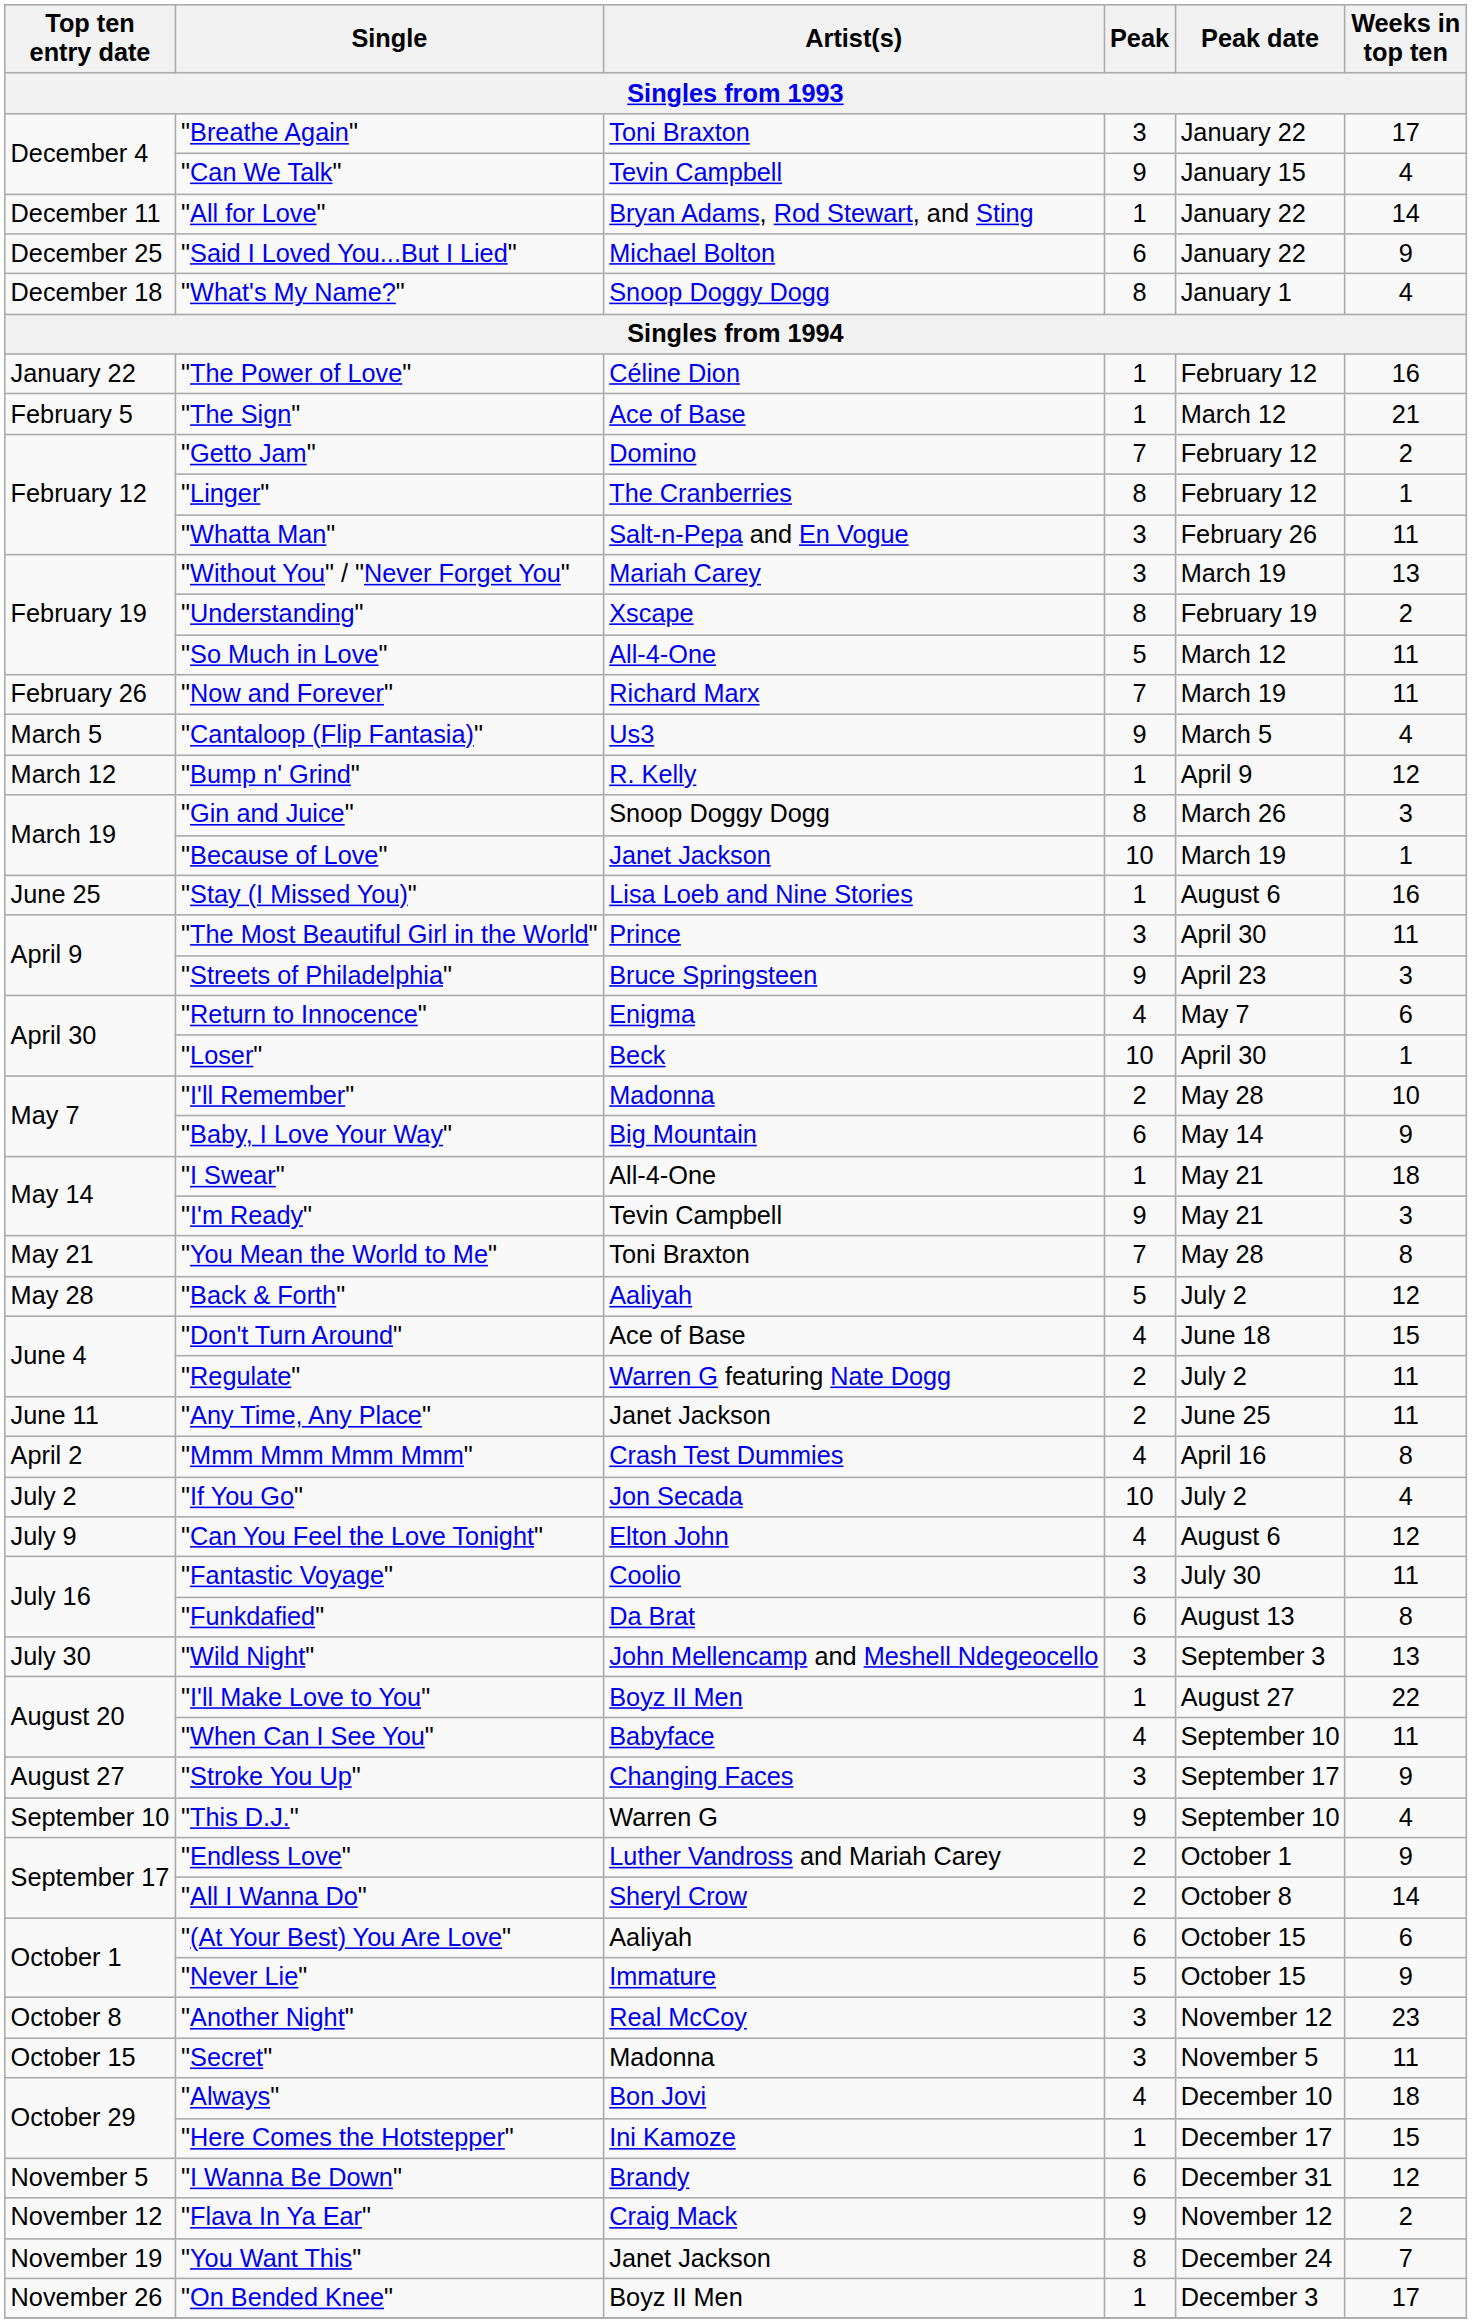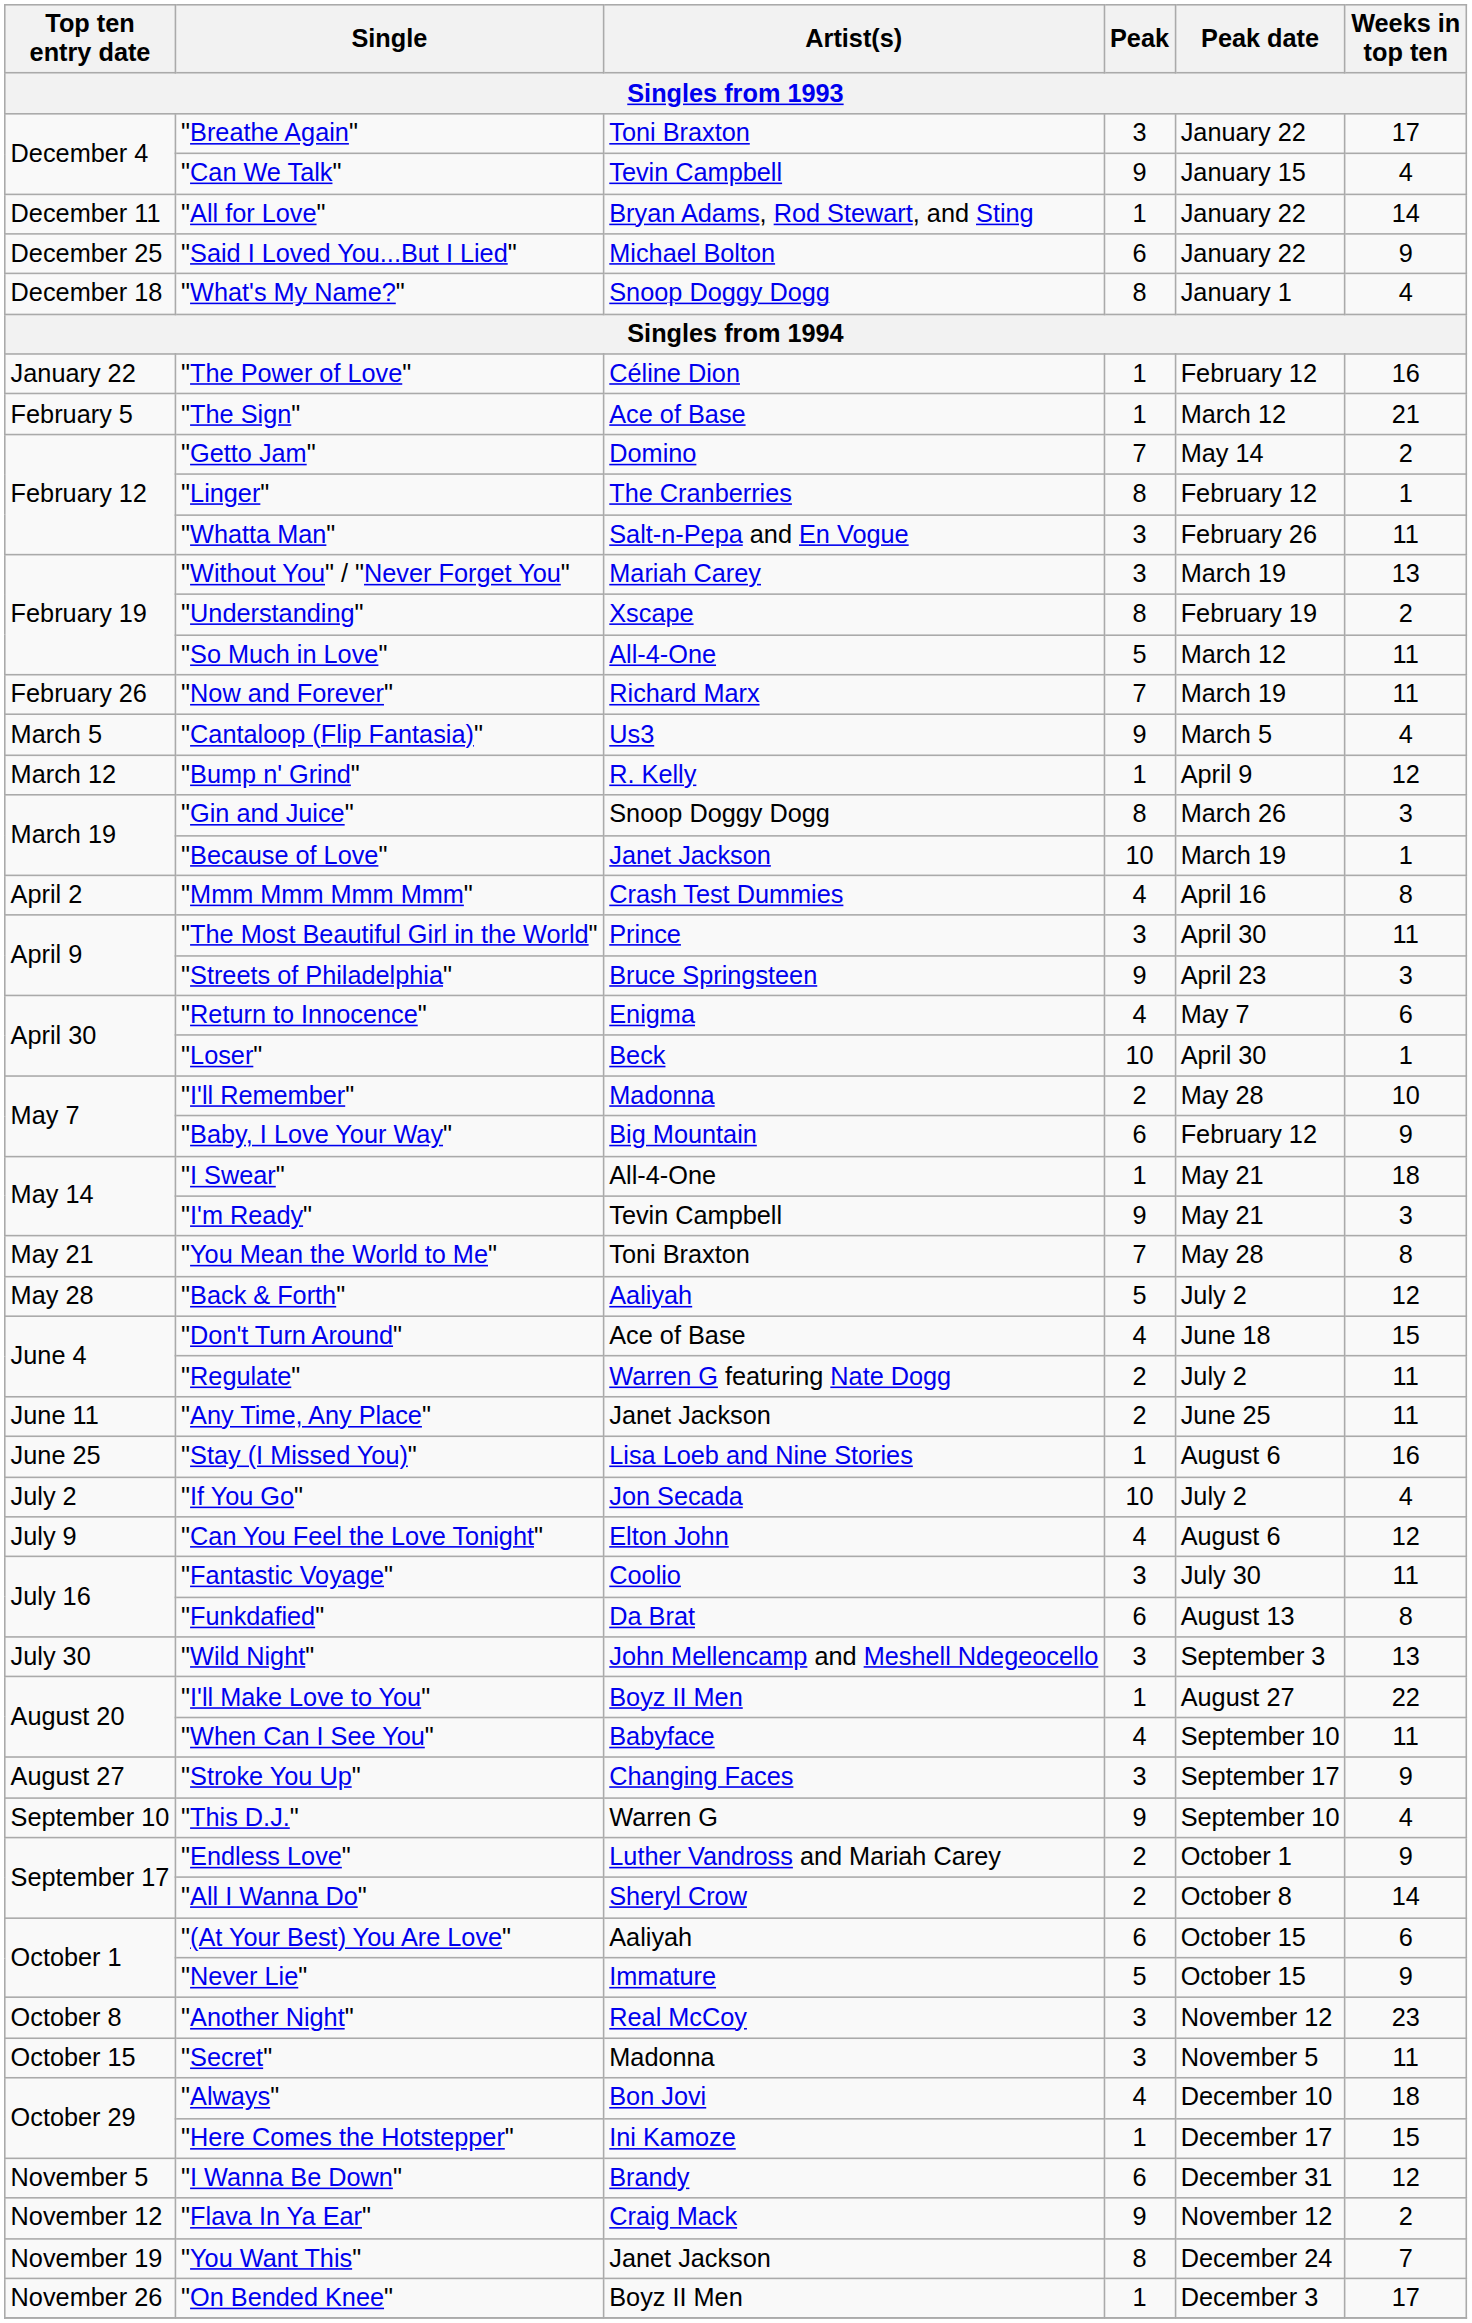"Getto Jam" | Peak date: February 12 -> May 14
rows swapped: "Mmm Mmm Mmm Mmm" <-> "Stay (I Missed You)"
"Baby, I Love Your Way" | Peak date: May 14 -> February 12
